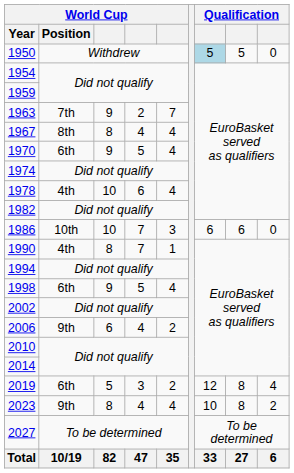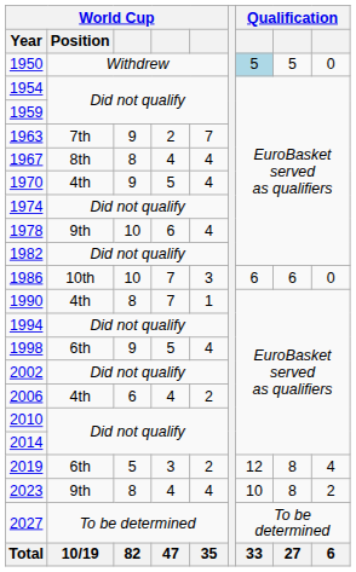1970 | World Cup / Position: 6th -> 4th
1978 | World Cup / Position: 4th -> 9th
2006 | World Cup / Position: 9th -> 4th
